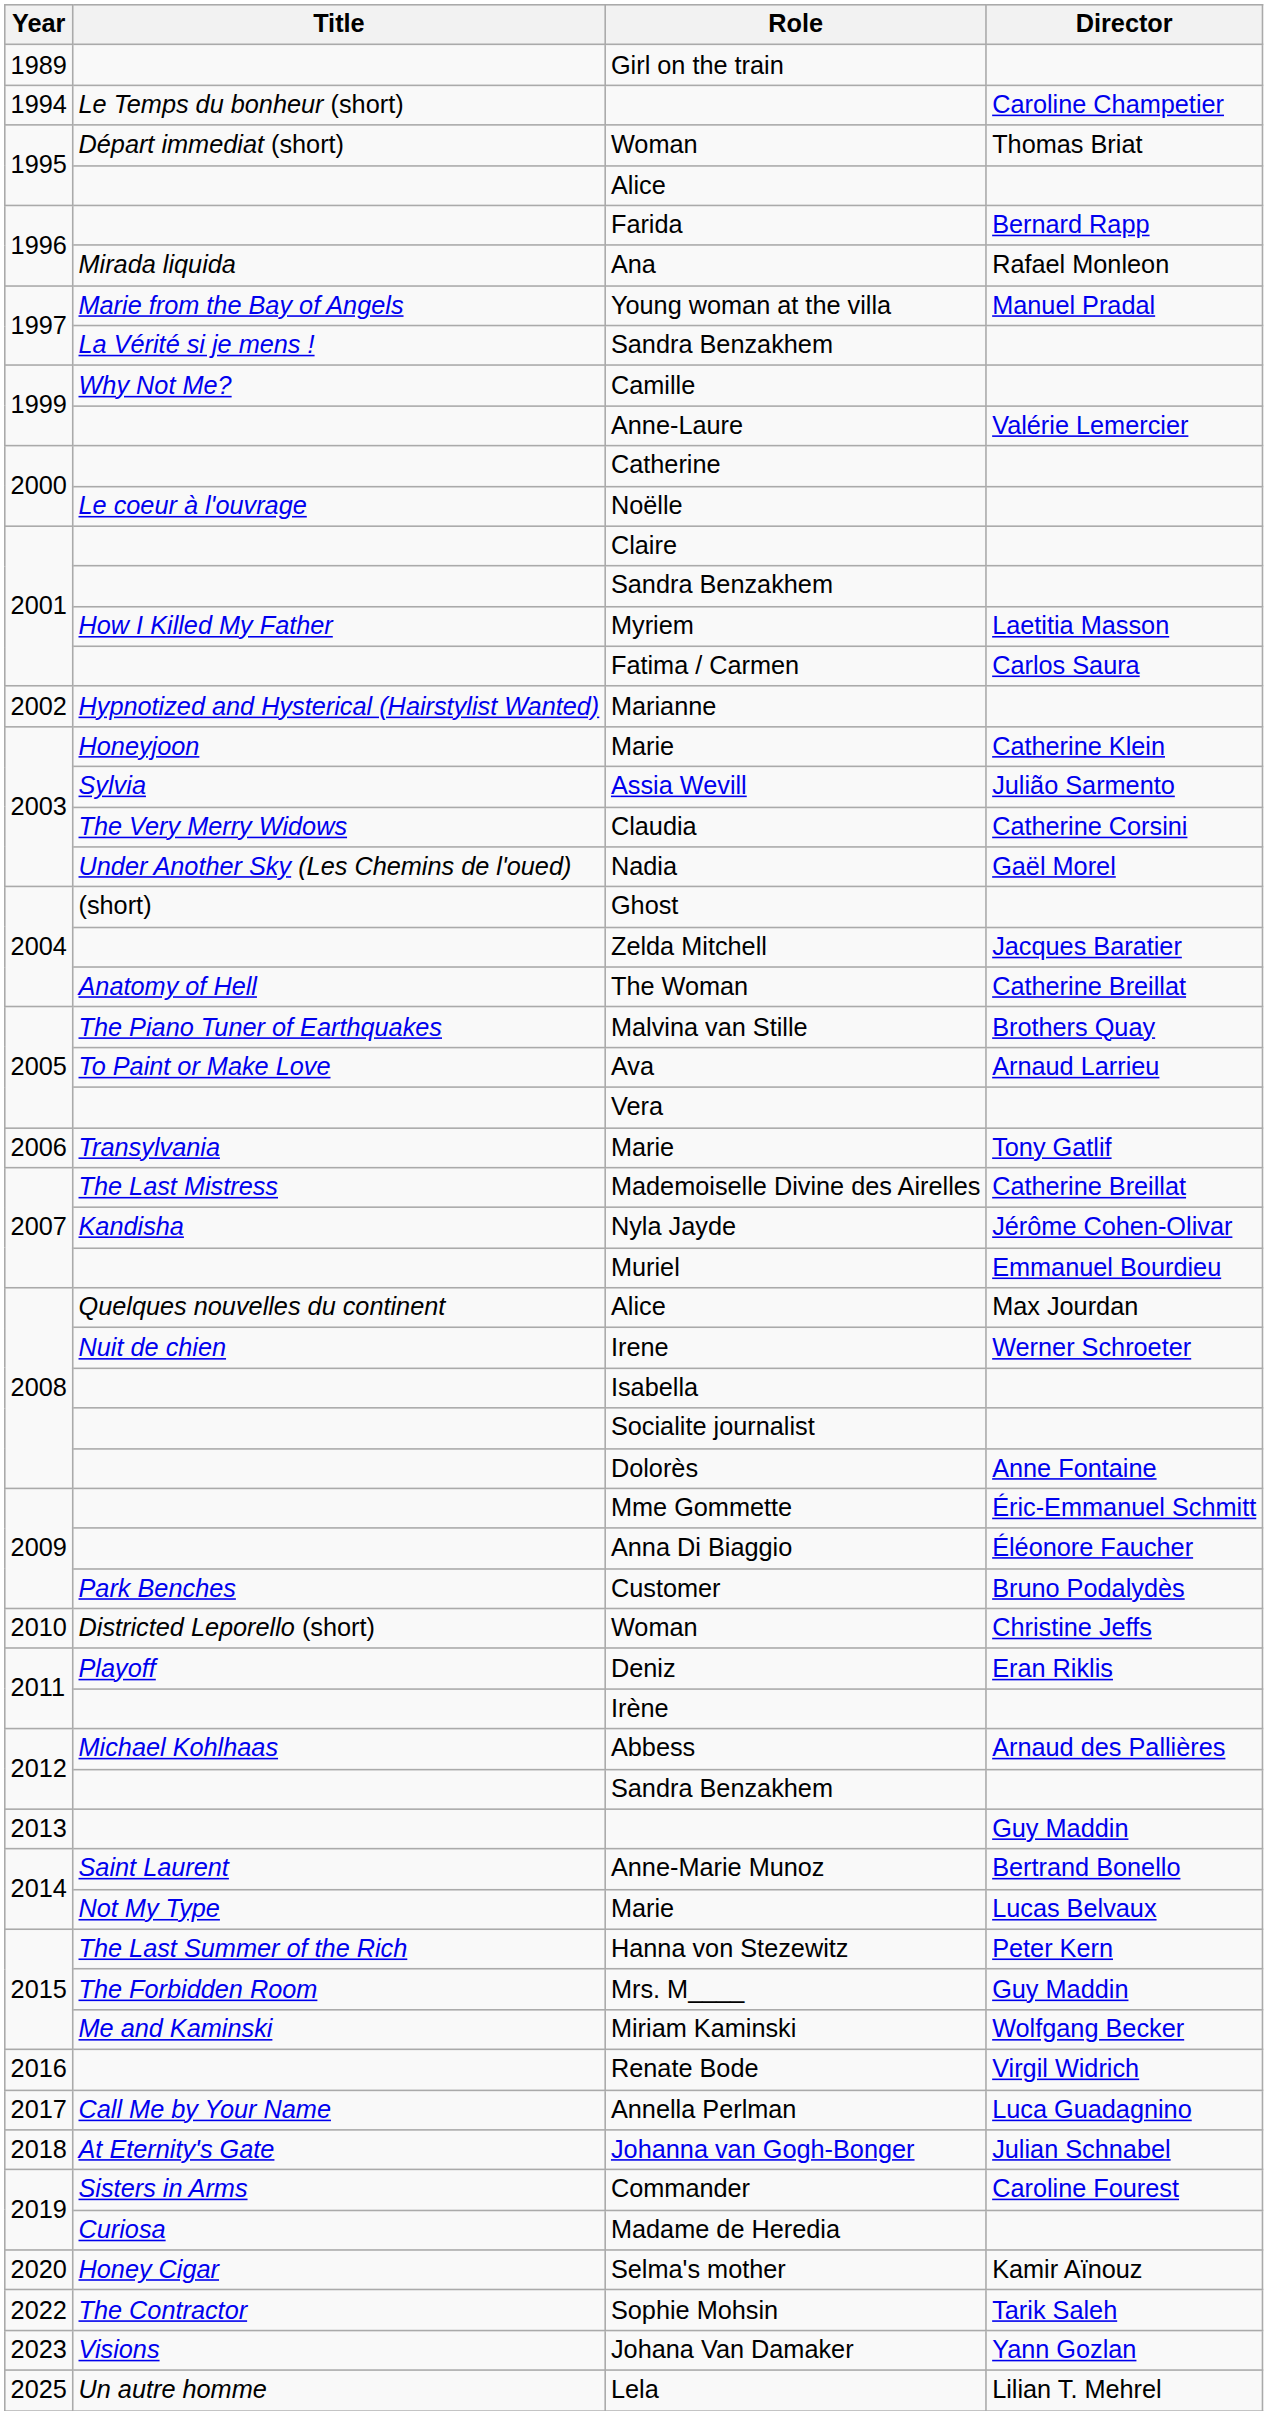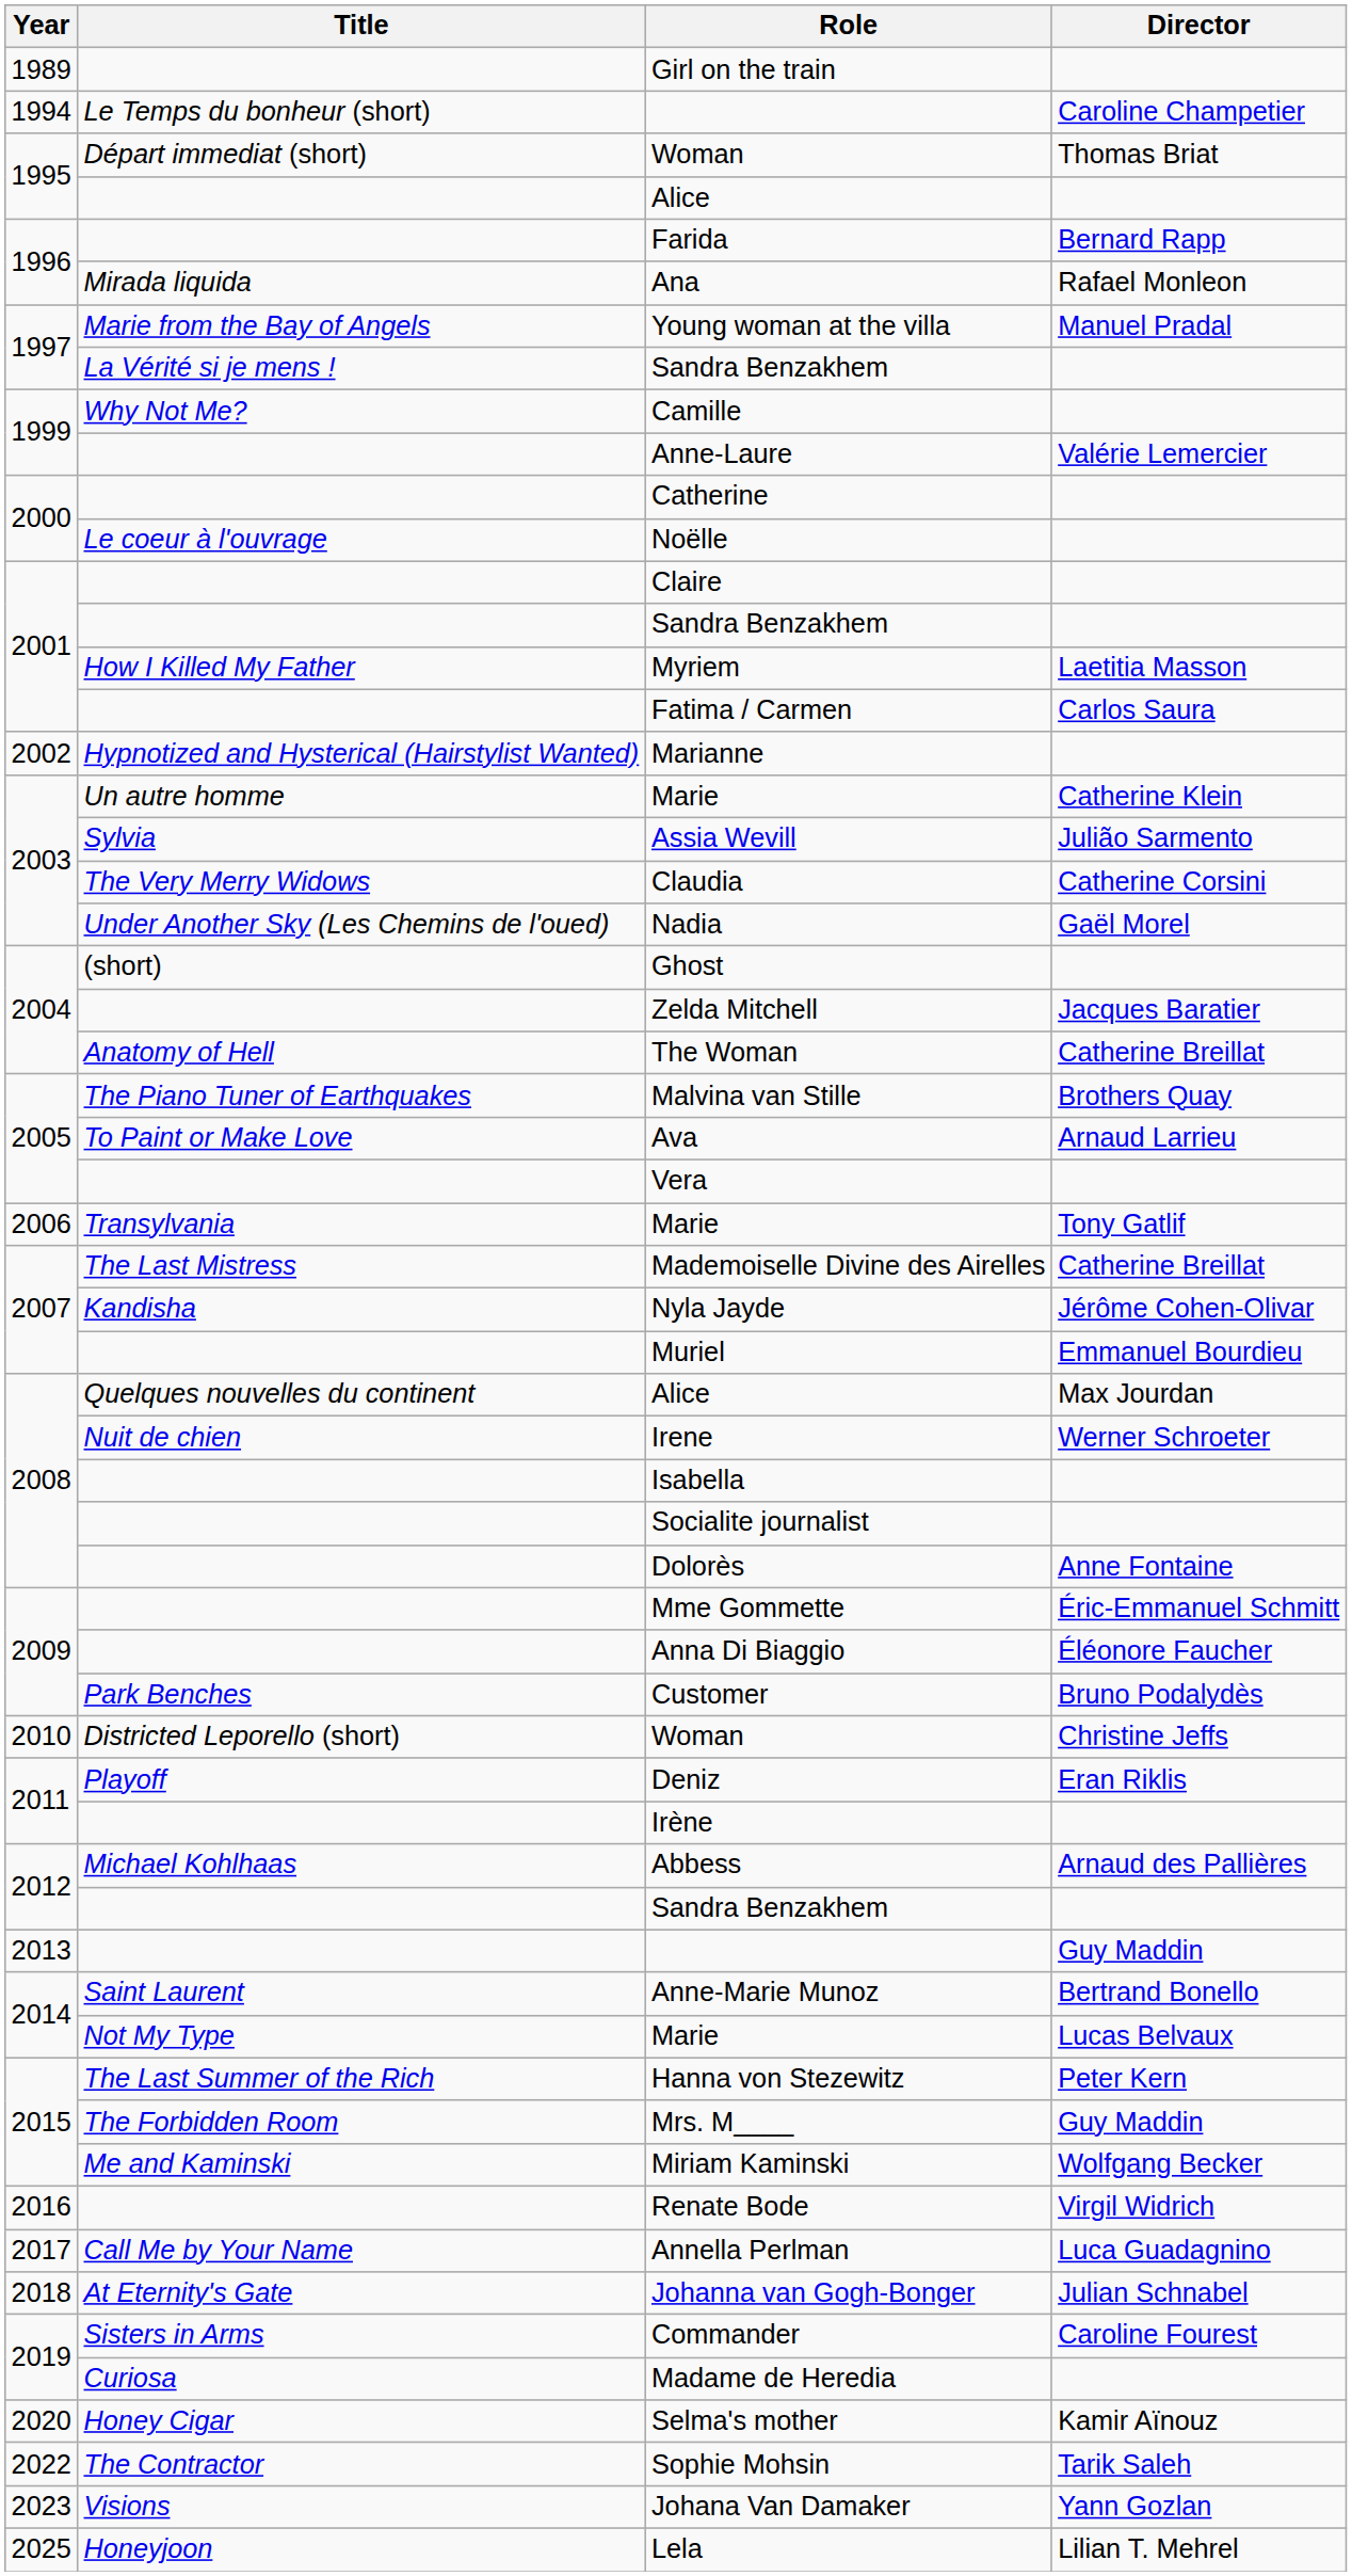2003 / Marie | Title: Honeyjoon -> Un autre homme
Lela | Title: Un autre homme -> Honeyjoon
